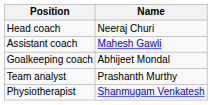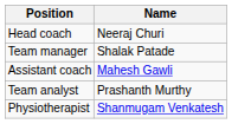+ row: Team manager | Shalak Patade
- row: Goalkeeping coach | Abhijeet Mondal
